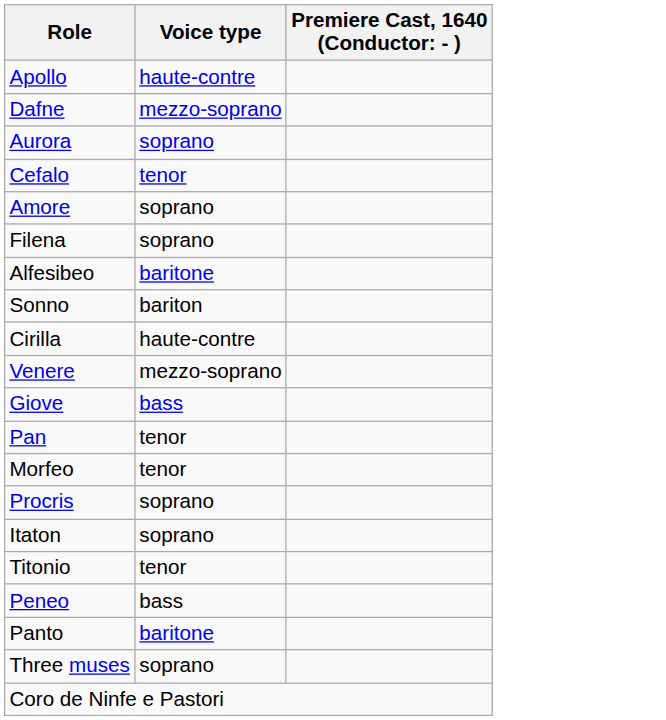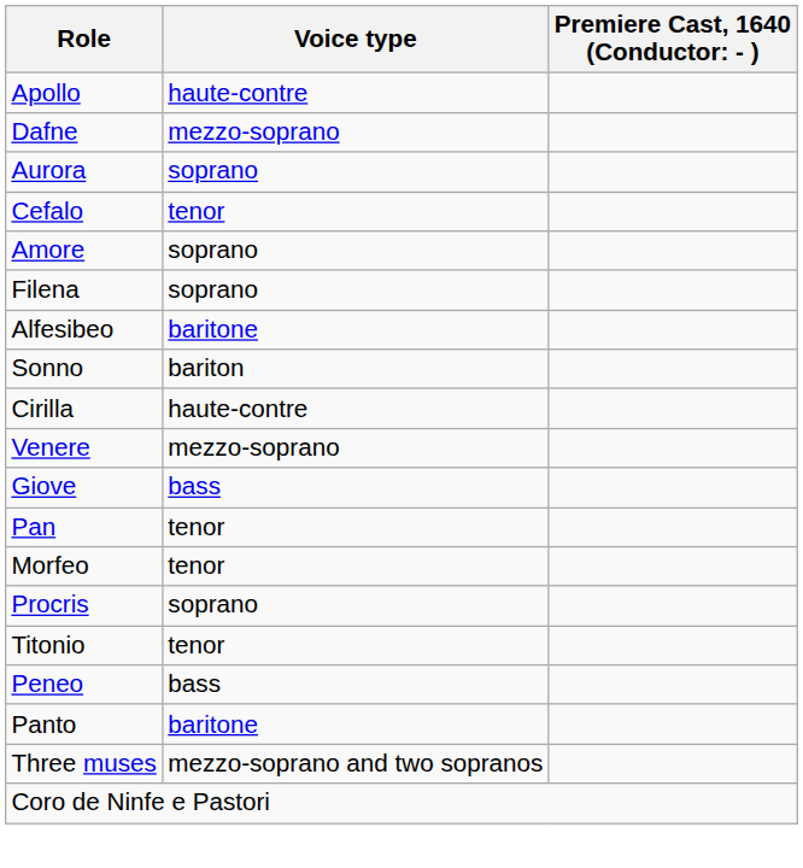- row: Itaton | soprano
Three muses | Voice type: soprano -> mezzo-soprano and two sopranos
